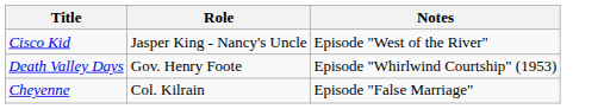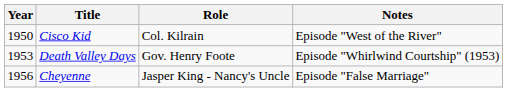+ column: Year | 1950 | 1953 | 1956
Cisco Kid | Role: Jasper King - Nancy's Uncle -> Col. Kilrain
Cheyenne | Role: Col. Kilrain -> Jasper King - Nancy's Uncle
